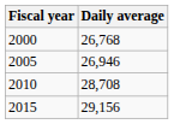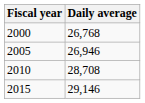2015 | Daily average: 29,156 -> 29,146
